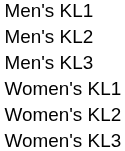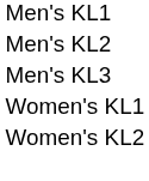- row: Women's KL3
